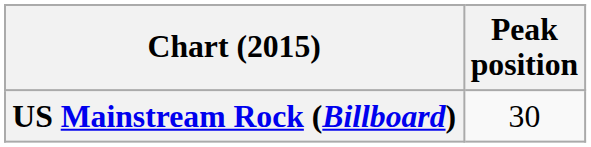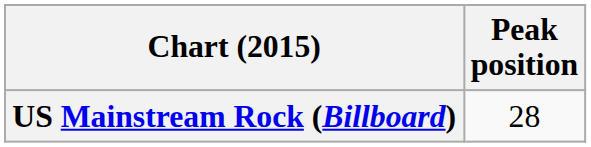US Mainstream Rock (Billboard) | Peak position: 30 -> 28
